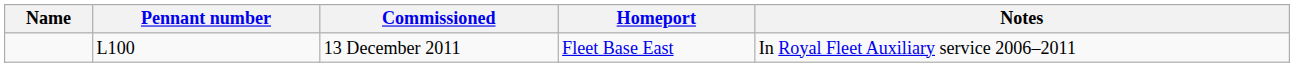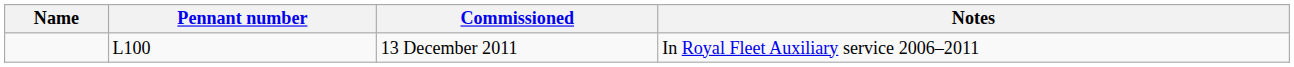- column: Homeport | Fleet Base East
